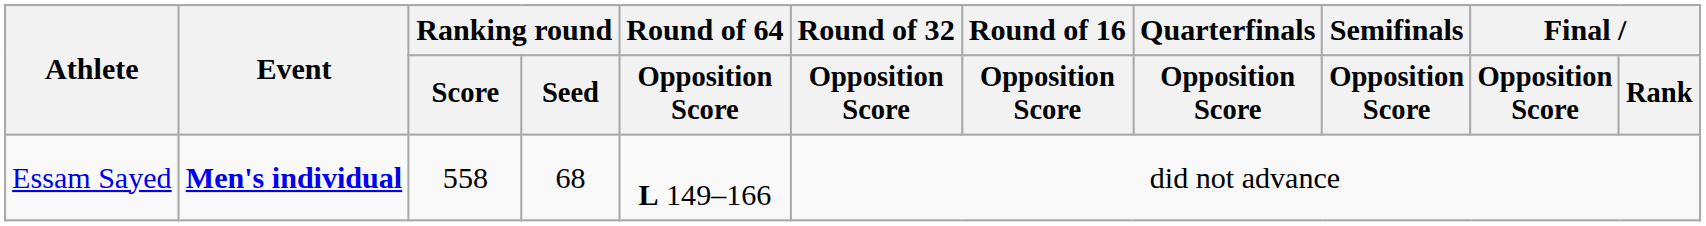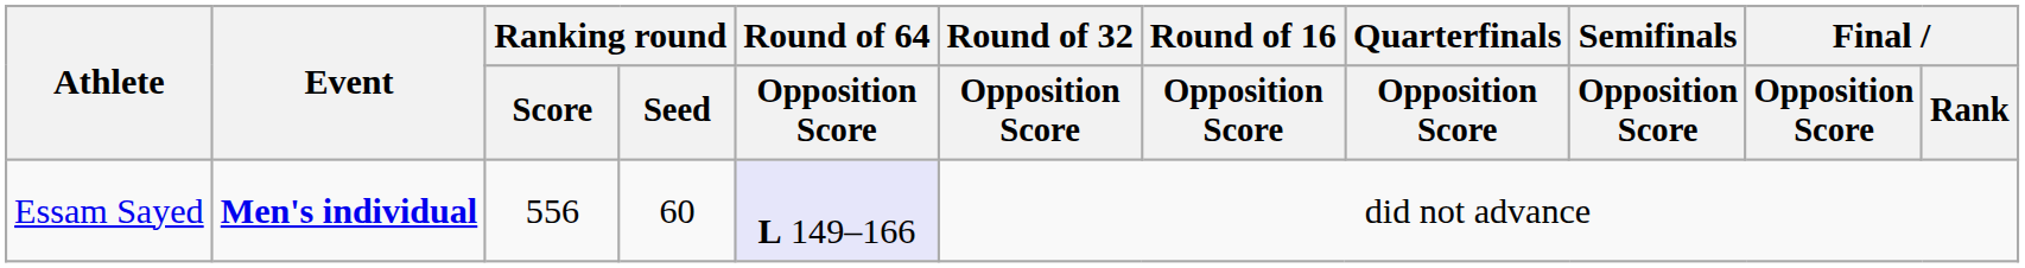Essam Sayed | Ranking round / Score: 558 -> 556
Essam Sayed | Ranking round / Seed: 68 -> 60
Essam Sayed | Round of 64 / Opposition Score: no background -> lavender background
